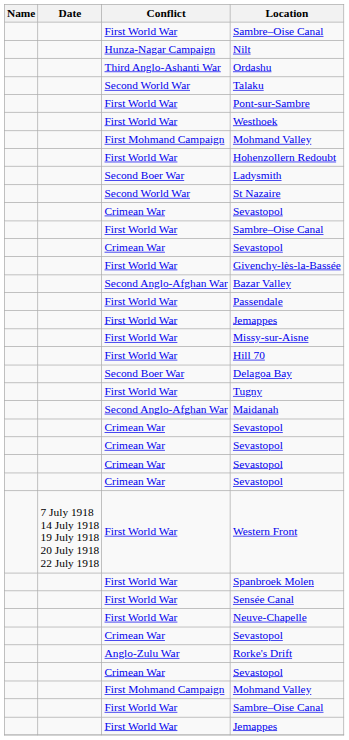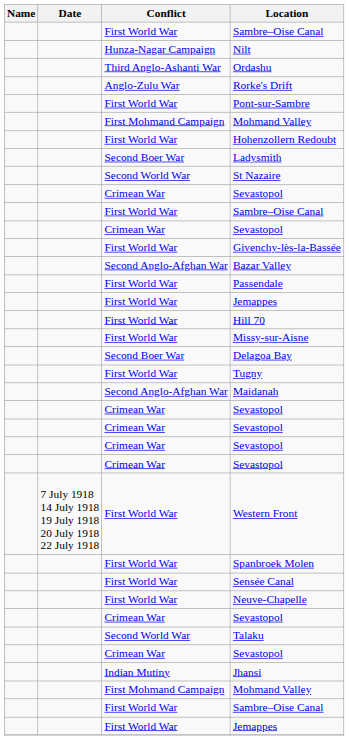rows swapped: Rorke's Drift <-> Talaku
- row: First World War | Westhoek
rows swapped: Hill 70 <-> Missy-sur-Aisne
+ row: Indian Mutiny | Jhansi
